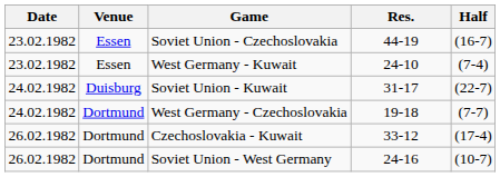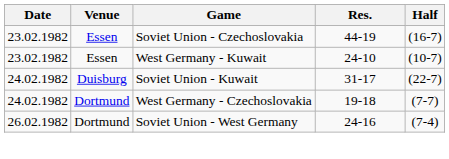West Germany - Kuwait | Half: (7-4) -> (10-7)
- row: 26.02.1982 | Dortmund | Czechoslovakia - Kuwait | 33-12 | (17-4)
Soviet Union - West Germany | Half: (10-7) -> (7-4)
